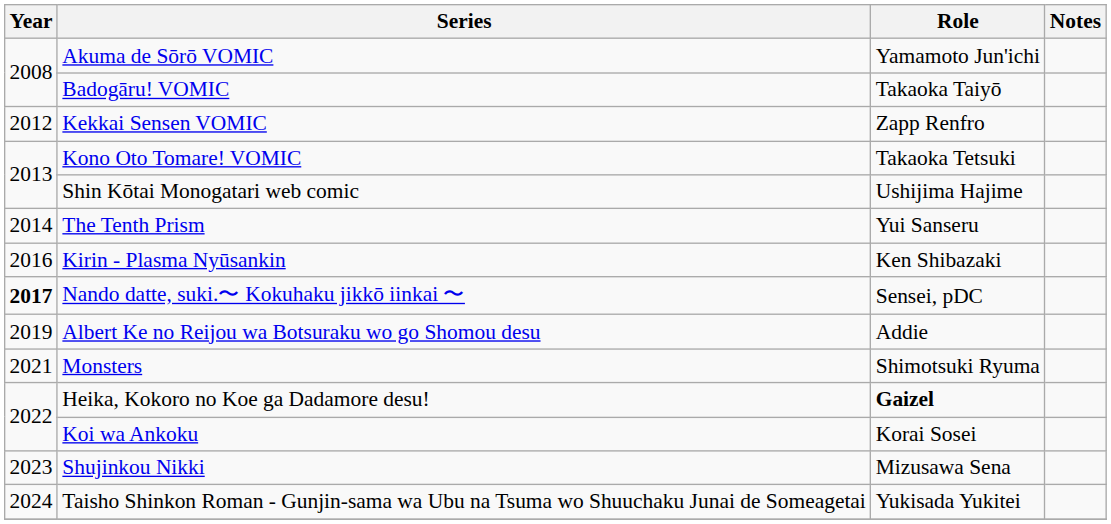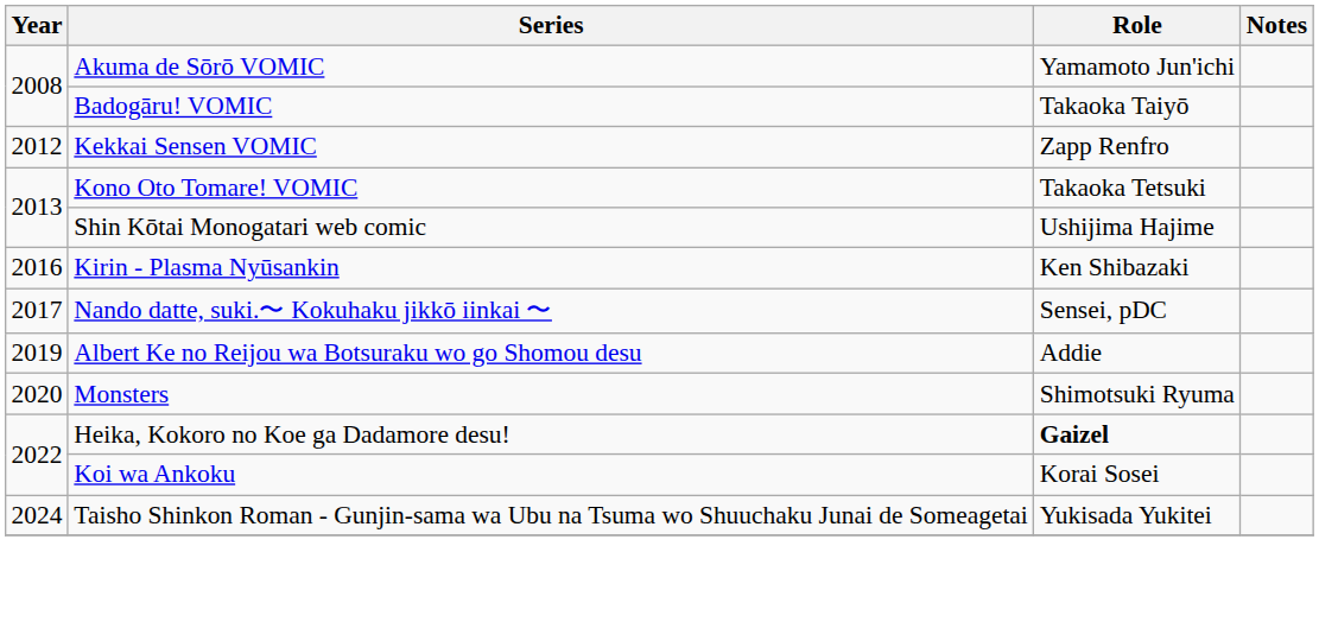- row: 2014 | The Tenth Prism | Yui Sanseru
Nando datte, suki.〜 Kokuhaku jikkō iinkai 〜 | Year: bold -> normal
Monsters | Year: 2021 -> 2020
- row: 2023 | Shujinkou Nikki | Mizusawa Sena
